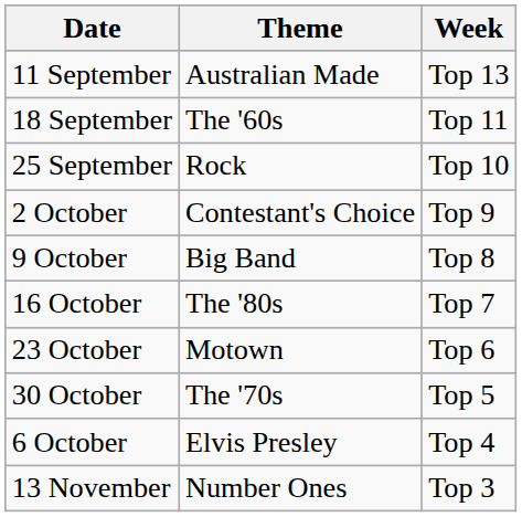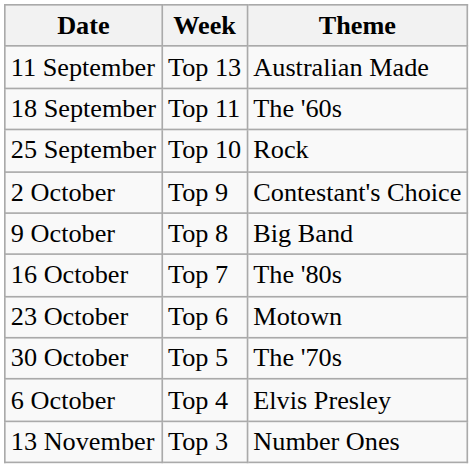columns swapped: Week <-> Theme
